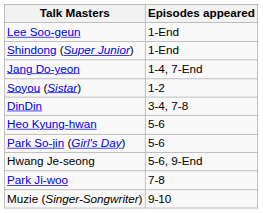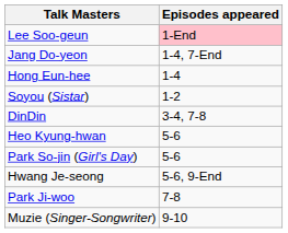Lee Soo-geun | Episodes appeared: no background -> pink background
- row: Shindong (Super Junior) | 1-End
+ row: Hong Eun-hee | 1-4
